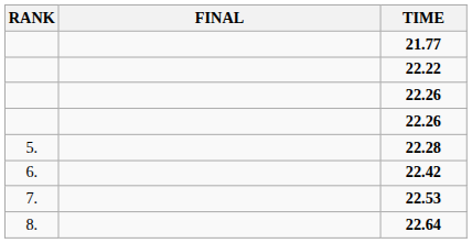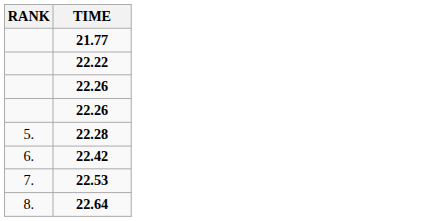- column: FINAL
